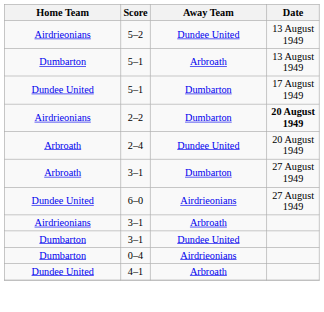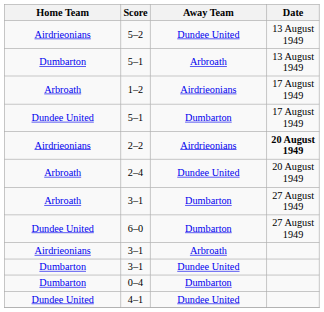+ row: Arbroath | 1–2 | Airdrieonians | 17 August 1949
2–2 | Away Team: Dumbarton -> Airdrieonians
6–0 | Away Team: Airdrieonians -> Dumbarton
0–4 | Away Team: Airdrieonians -> Dumbarton
4–1 | Away Team: Arbroath -> Dundee United
